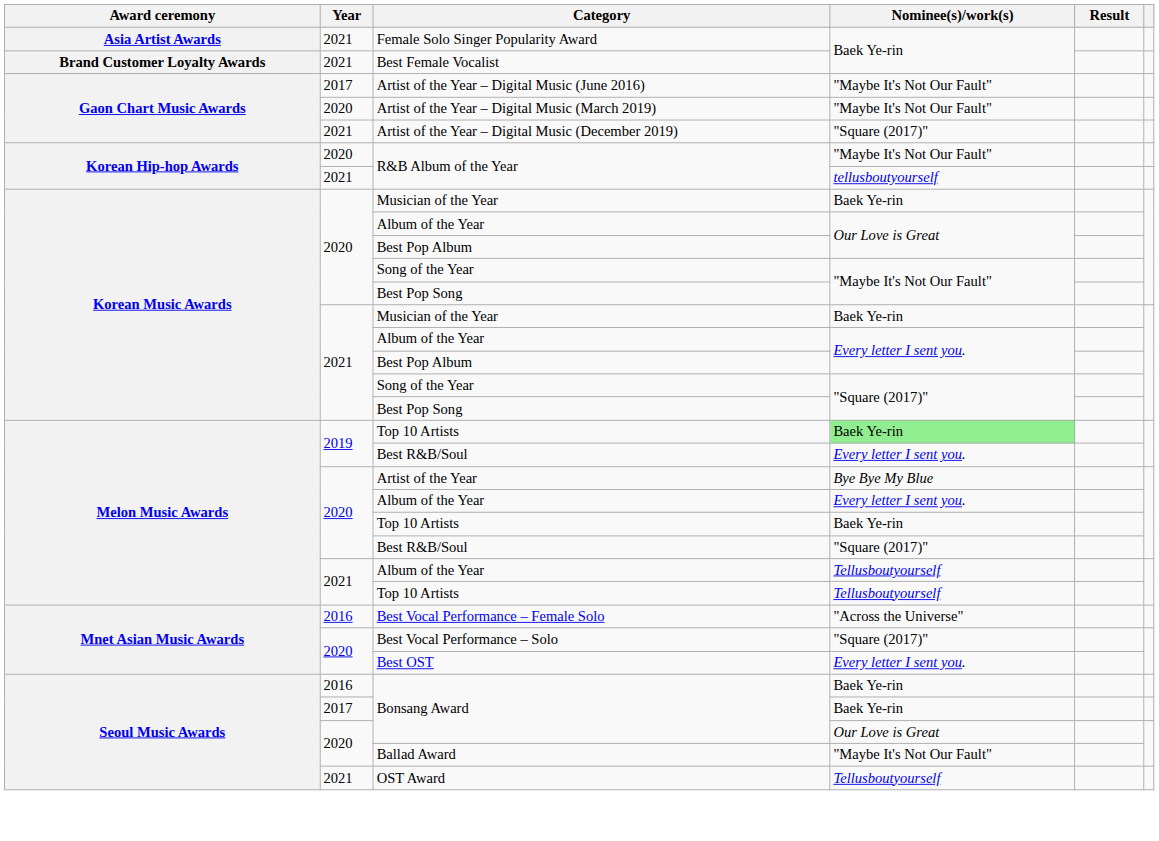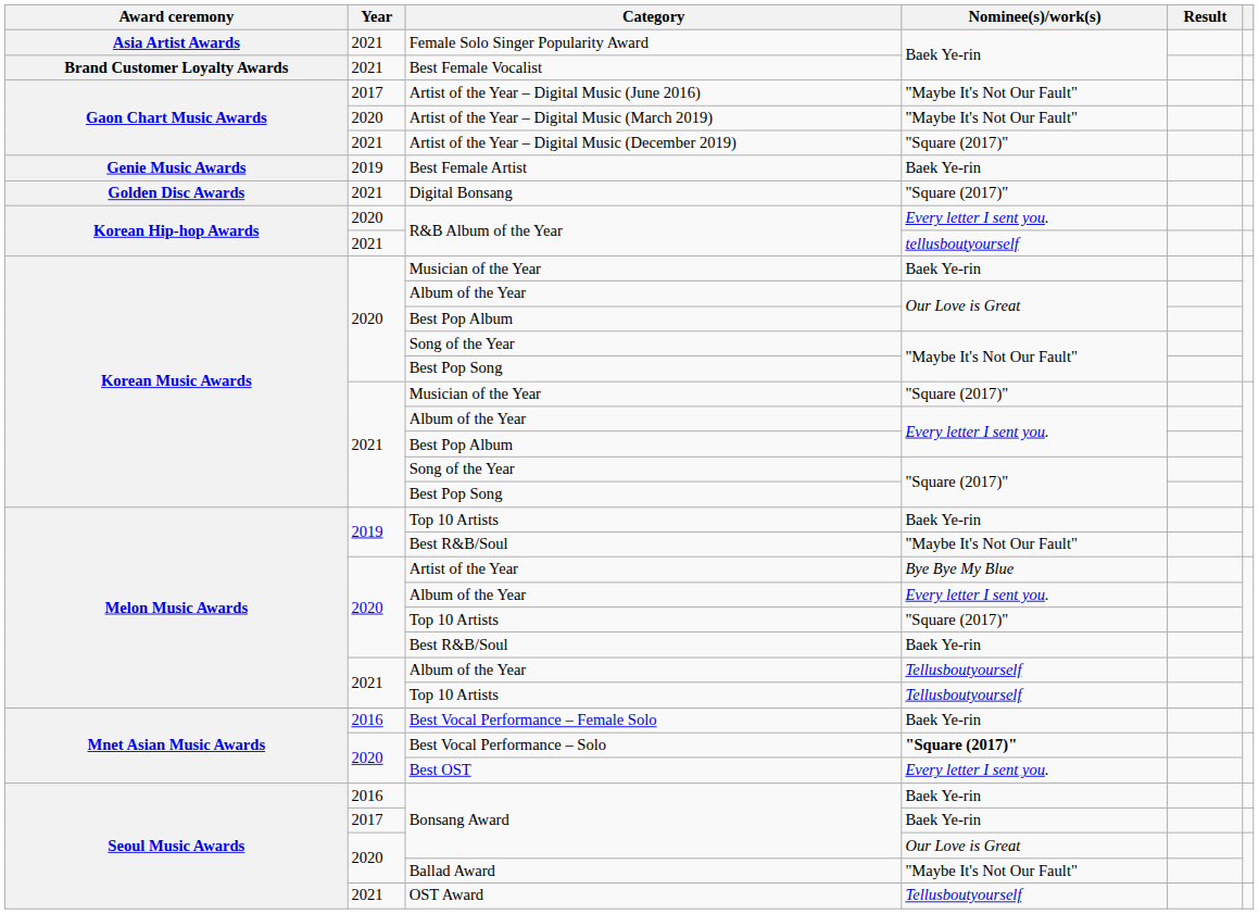+ row: Genie Music Awards | 2019 | Best Female Artist | Baek Ye-rin
+ row: Golden Disc Awards | 2021 | Digital Bonsang | "Square (2017)"
2020 / R&B Album of the Year | Nominee(s)/work(s): "Maybe It's Not Our Fault" -> Every letter I sent you.
2021 / Musician of the Year | Nominee(s)/work(s): Baek Ye-rin -> "Square (2017)"
2019 / Top 10 Artists | Nominee(s)/work(s): lightgreen background -> no background
2019 / Best R&B/Soul | Nominee(s)/work(s): Every letter I sent you. -> "Maybe It's Not Our Fault"
2020 / Top 10 Artists | Nominee(s)/work(s): Baek Ye-rin -> "Square (2017)"
2020 / Best R&B/Soul | Nominee(s)/work(s): "Square (2017)" -> Baek Ye-rin
Best Vocal Performance – Female Solo | Nominee(s)/work(s): "Across the Universe" -> Baek Ye-rin
Best Vocal Performance – Solo | Nominee(s)/work(s): normal -> bold
